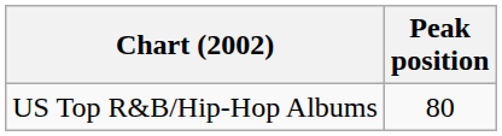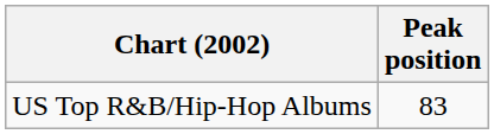US Top R&B/Hip-Hop Albums | Peak position: 80 -> 83
